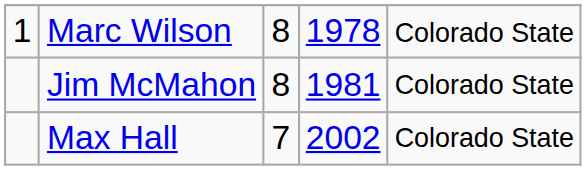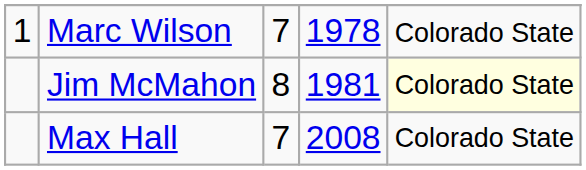Marc Wilson | column 3: 8 -> 7
Jim McMahon | column 5: no background -> lightyellow background
Max Hall | column 4: 2002 -> 2008
